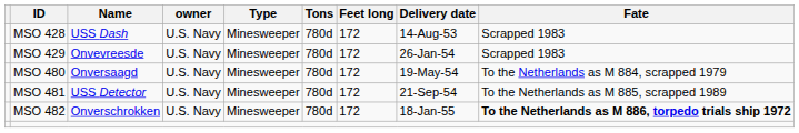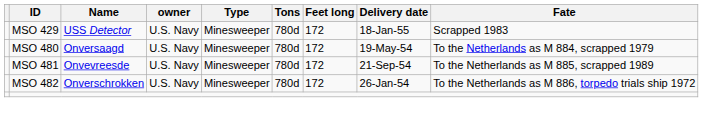- row: MSO 428 | USS Dash | U.S. Navy | Minesweeper | 780d | 172 | 14-Aug-53 | Scrapped 1983
MSO 429 | Name: Onvevreesde -> USS Detector
MSO 429 | Delivery date: 26-Jan-54 -> 18-Jan-55
MSO 481 | Name: USS Detector -> Onvevreesde
MSO 482 | Delivery date: 18-Jan-55 -> 26-Jan-54
MSO 482 | Fate: bold -> normal
